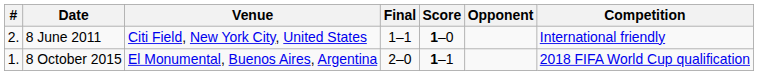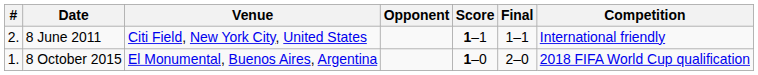columns swapped: Opponent <-> Final
8 June 2011 | Score: 1–0 -> 1–1
8 October 2015 | Score: 1–1 -> 1–0
